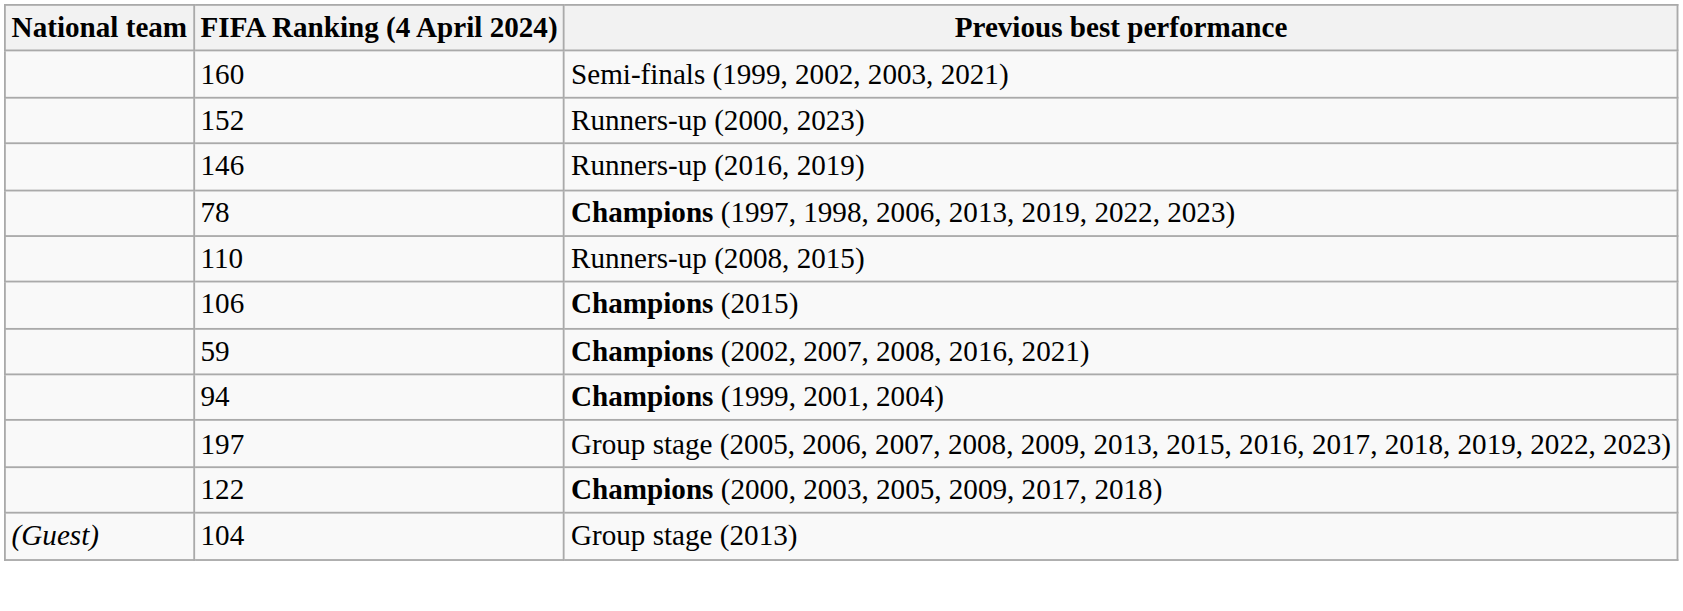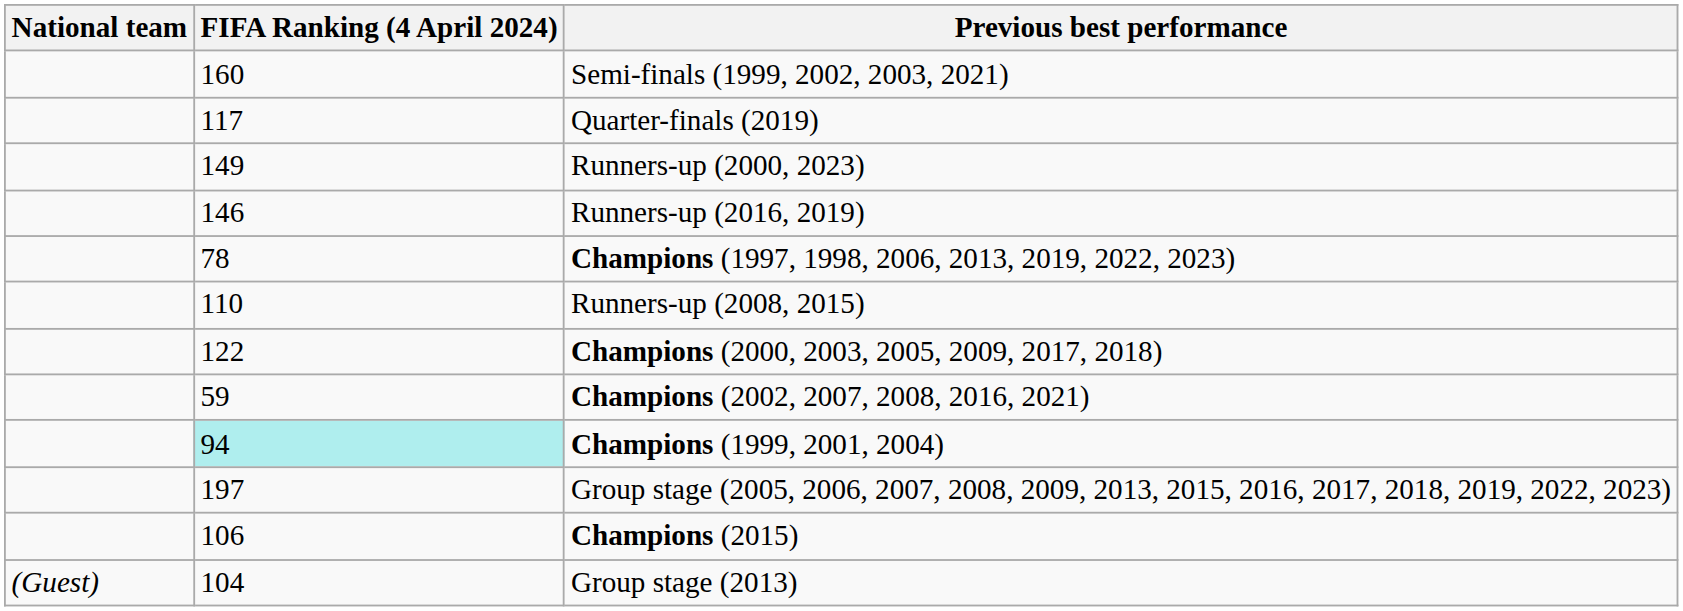+ row: 117 | Quarter-finals (2019)
Runners-up (2000, 2023) | FIFA Ranking (4 April 2024): 152 -> 149
rows swapped: Champions (2015) <-> Champions (2000, 2003, 2005, 2009, 2017, 2018)
Champions (1999, 2001, 2004) | FIFA Ranking (4 April 2024): no background -> paleturquoise background
